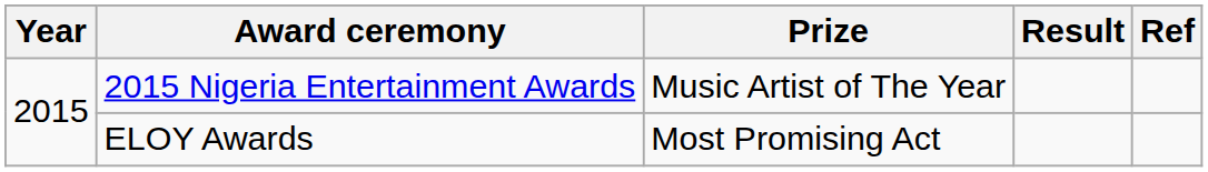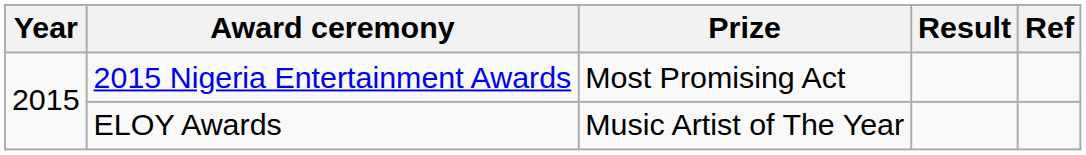2015 Nigeria Entertainment Awards | Prize: Music Artist of The Year -> Most Promising Act
ELOY Awards | Prize: Most Promising Act -> Music Artist of The Year
